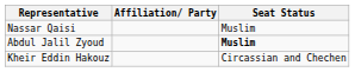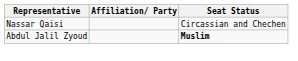Nassar Qaisi | Seat Status: Muslim -> Circassian and Chechen
- row: Kheir Eddin Hakouz | Circassian and Chechen
